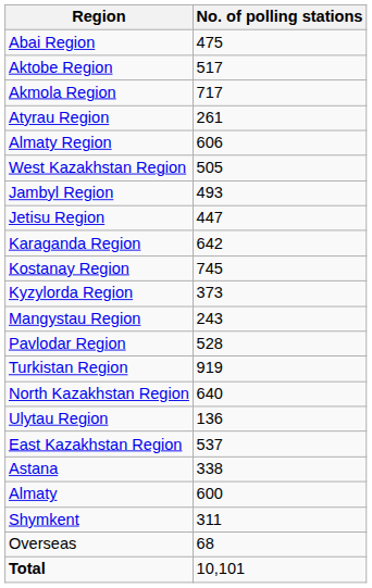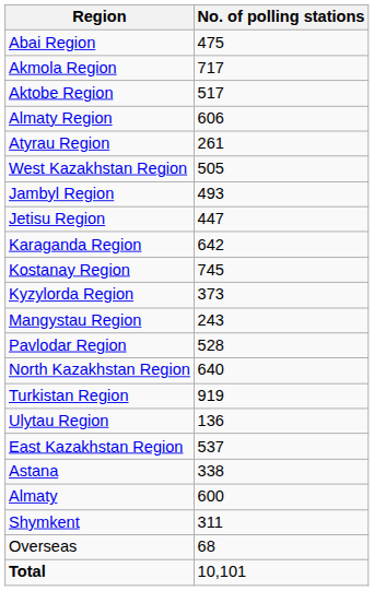rows swapped: Akmola Region <-> Aktobe Region
rows swapped: Almaty Region <-> Atyrau Region
rows swapped: North Kazakhstan Region <-> Turkistan Region
